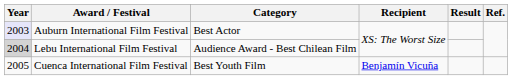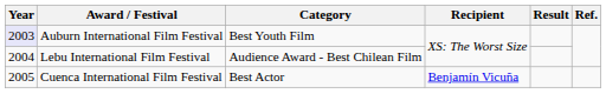Auburn International Film Festival | Category: Best Actor -> Best Youth Film
Lebu International Film Festival | Year: lightgrey background -> no background
Cuenca International Film Festival | Category: Best Youth Film -> Best Actor
